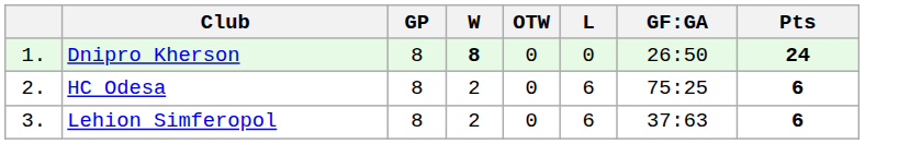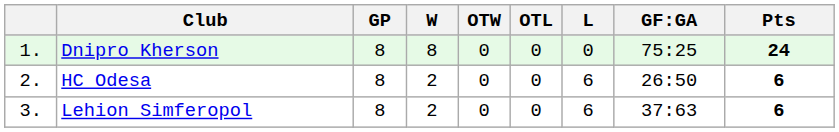+ column: OTL | 0 | 0 | 0
Dnipro Kherson | W: bold -> normal
Dnipro Kherson | GF:GA: 26:50 -> 75:25
HC Odesa | GF:GA: 75:25 -> 26:50
